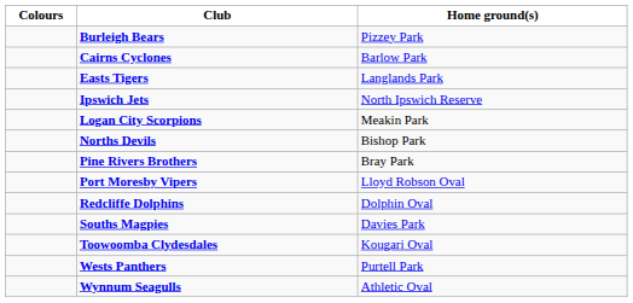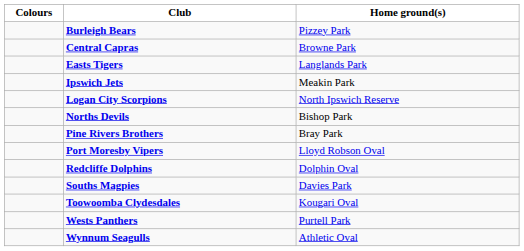- row: Cairns Cyclones | Barlow Park
+ row: Central Capras | Browne Park
Ipswich Jets | Home ground(s): North Ipswich Reserve -> Meakin Park
Logan City Scorpions | Home ground(s): Meakin Park -> North Ipswich Reserve
